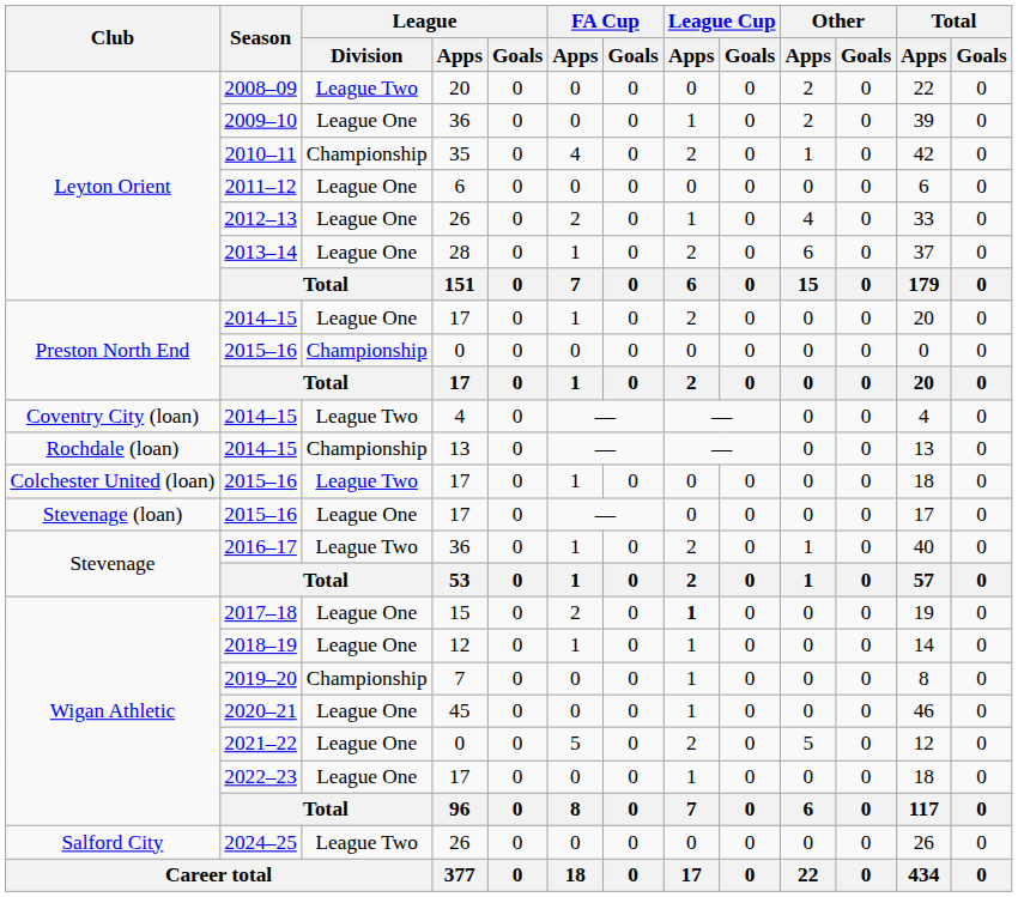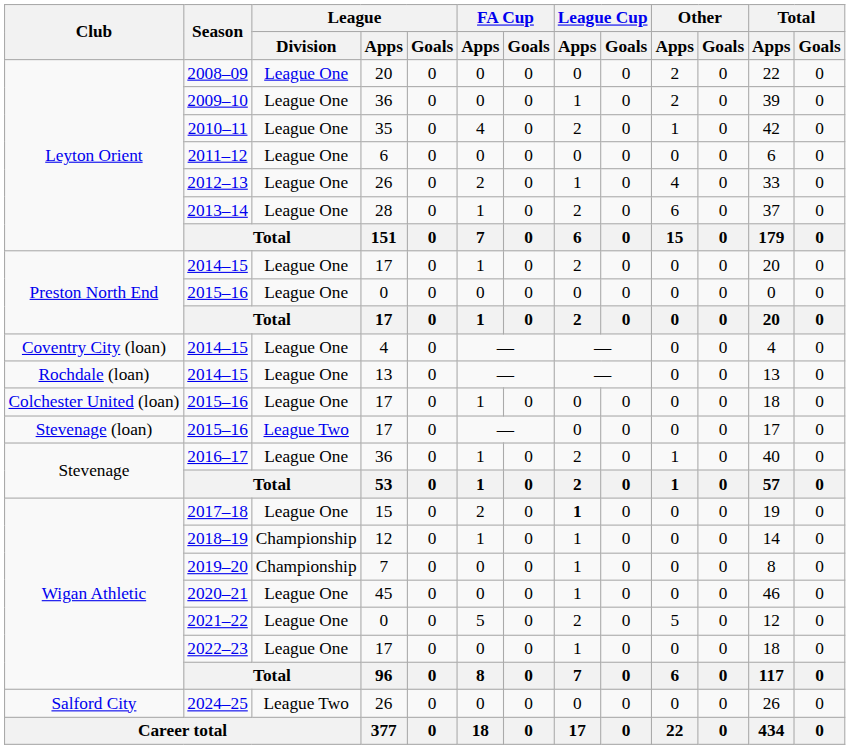2008–09 | League / Division: League Two -> League One
2010–11 | League / Division: Championship -> League One
Preston North End / 2015–16 | League / Division: Championship -> League One
Coventry City (loan) / 2014–15 | League / Division: League Two -> League One
Rochdale (loan) / 2014–15 | League / Division: Championship -> League One
Colchester United (loan) / 2015–16 | League / Division: League Two -> League One
Stevenage (loan) / 2015–16 | League / Division: League One -> League Two
2016–17 | League / Division: League Two -> League One
2018–19 | League / Division: League One -> Championship
